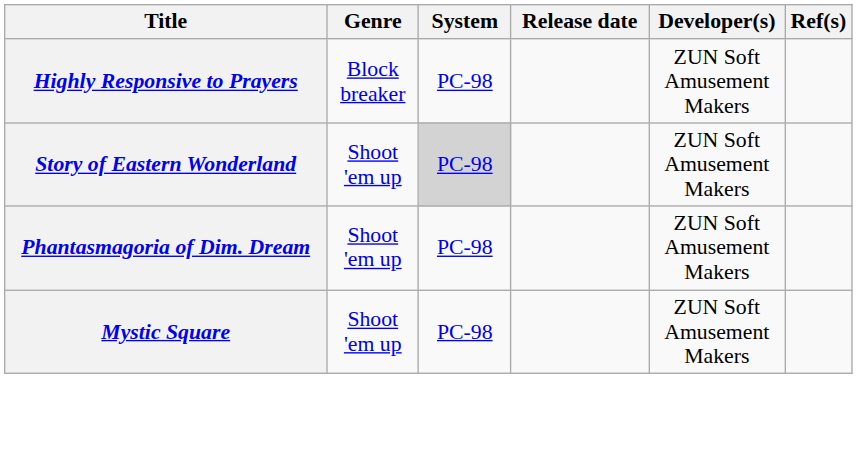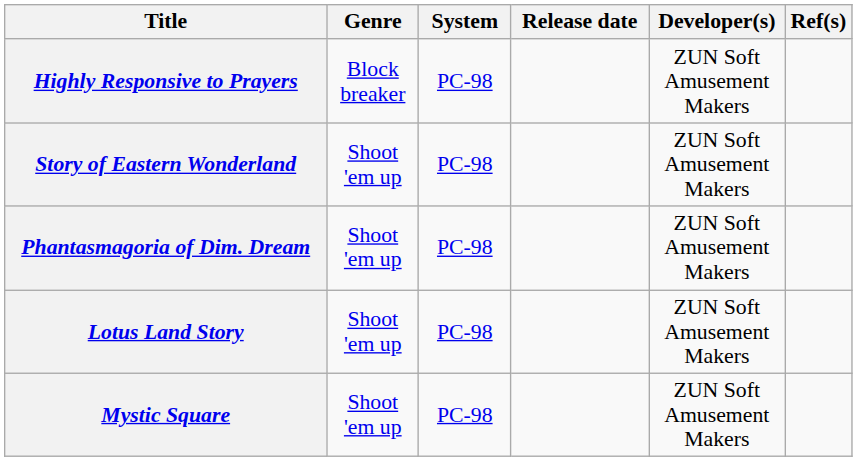Story of Eastern Wonderland | System: lightgrey background -> no background
+ row: Lotus Land Story | Shoot 'em up | PC-98 | ZUN Soft Amusement Makers
